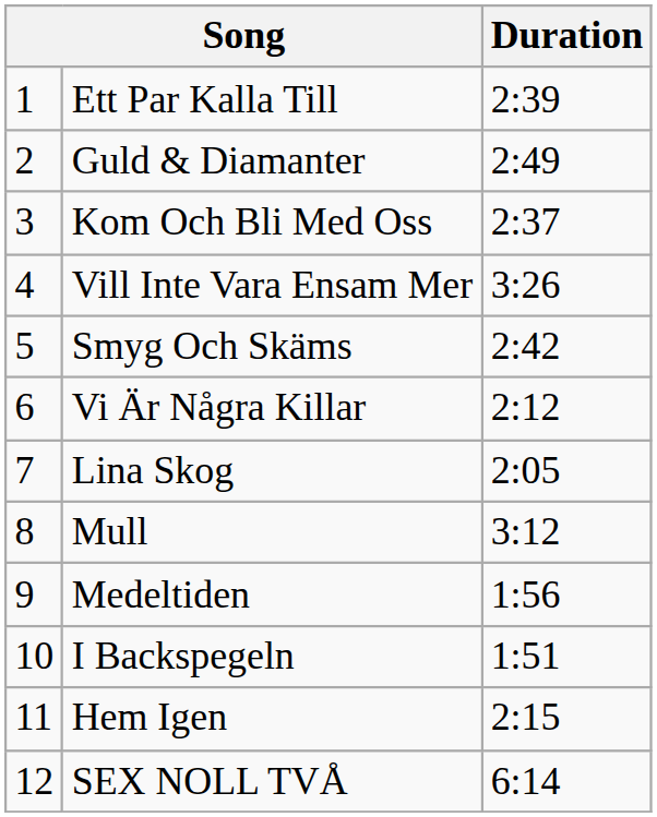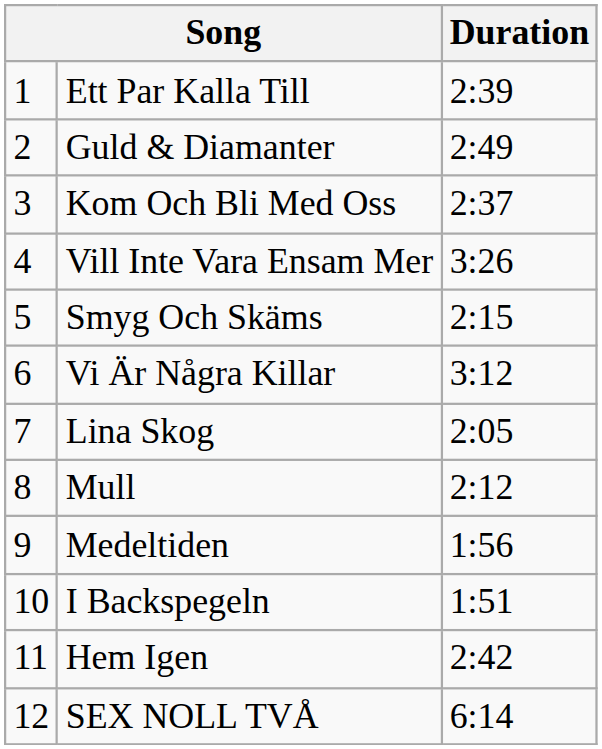Smyg Och Skäms | Duration: 2:42 -> 2:15
Vi Är Några Killar | Duration: 2:12 -> 3:12
Mull | Duration: 3:12 -> 2:12
Hem Igen | Duration: 2:15 -> 2:42
